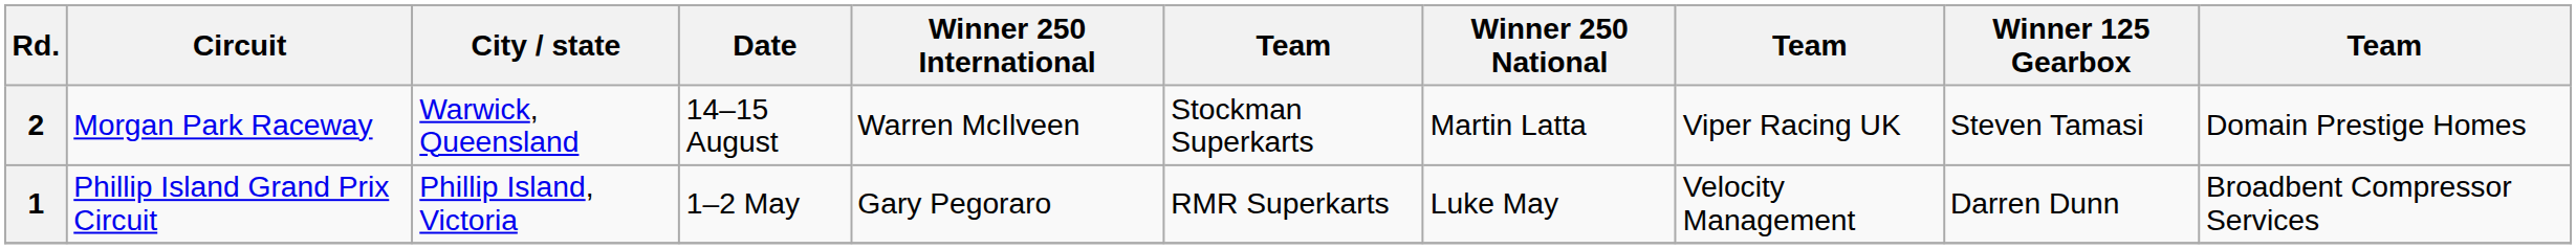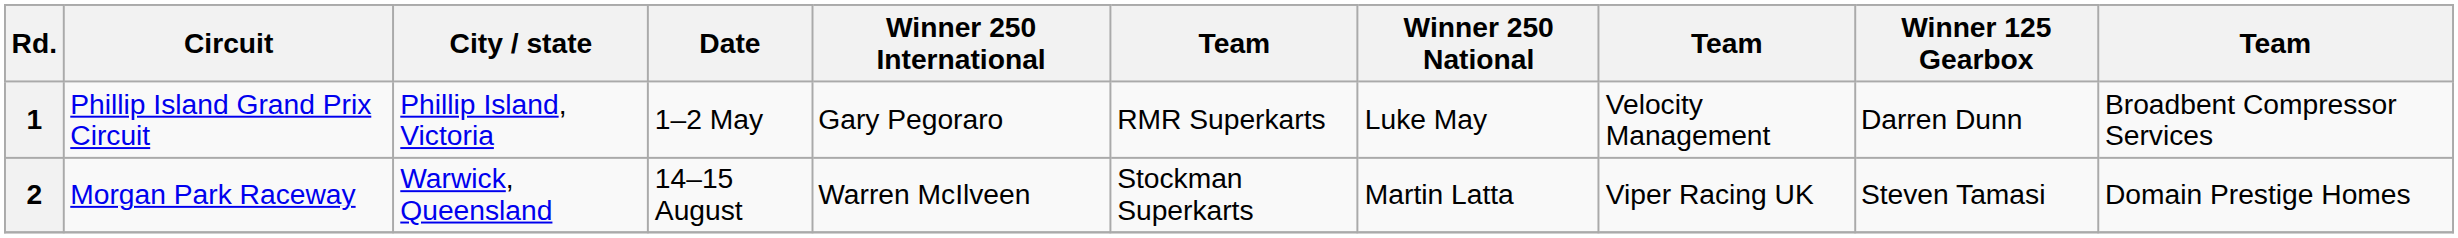rows swapped: 1 <-> 2
